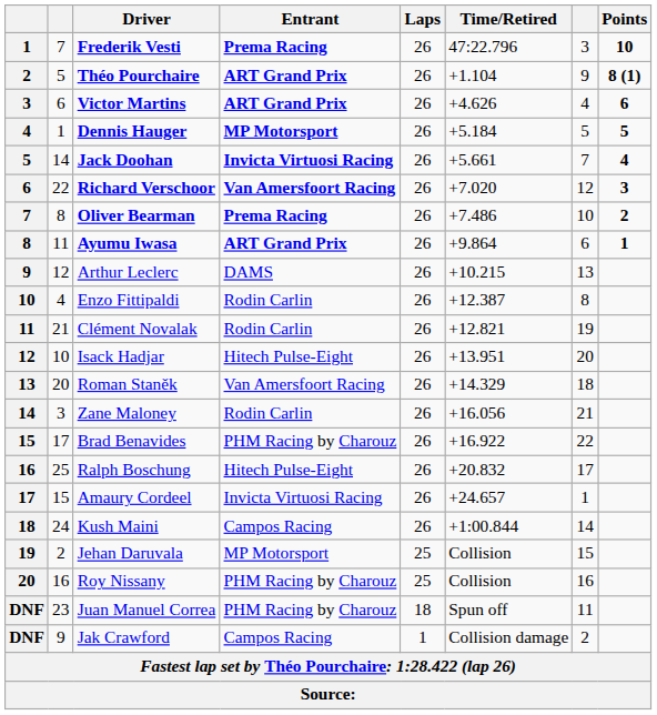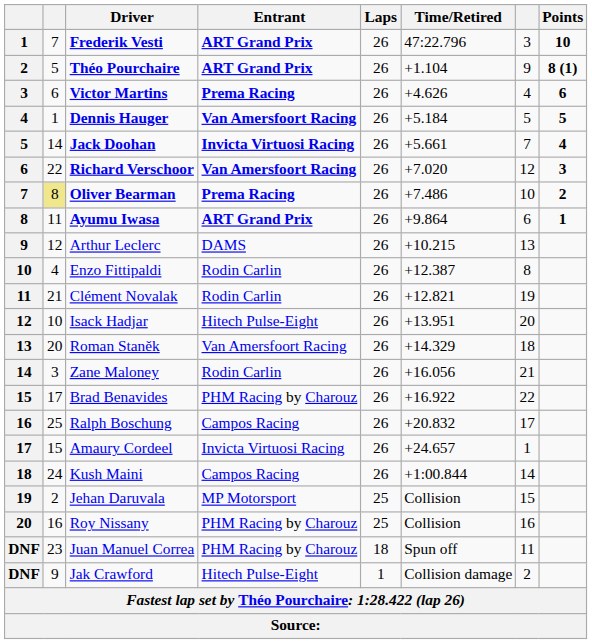Frederik Vesti | Entrant: Prema Racing -> ART Grand Prix
Victor Martins | Entrant: ART Grand Prix -> Prema Racing
Dennis Hauger | Entrant: MP Motorsport -> Van Amersfoort Racing
Oliver Bearman | column 2: no background -> khaki background
Ralph Boschung | Entrant: Hitech Pulse-Eight -> Campos Racing
Jak Crawford | Entrant: Campos Racing -> Hitech Pulse-Eight
